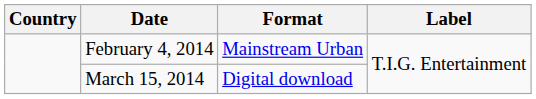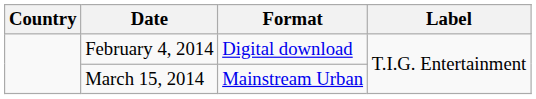February 4, 2014 | Format: Mainstream Urban -> Digital download
March 15, 2014 | Format: Digital download -> Mainstream Urban
